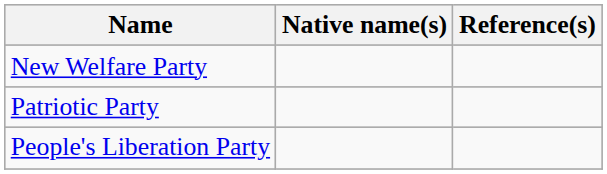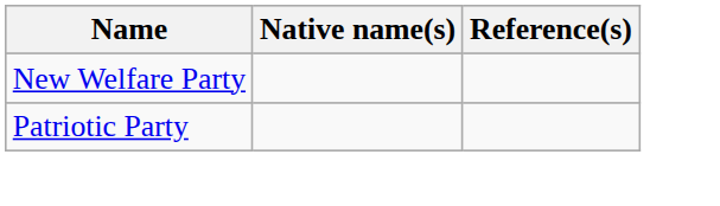- row: People's Liberation Party
